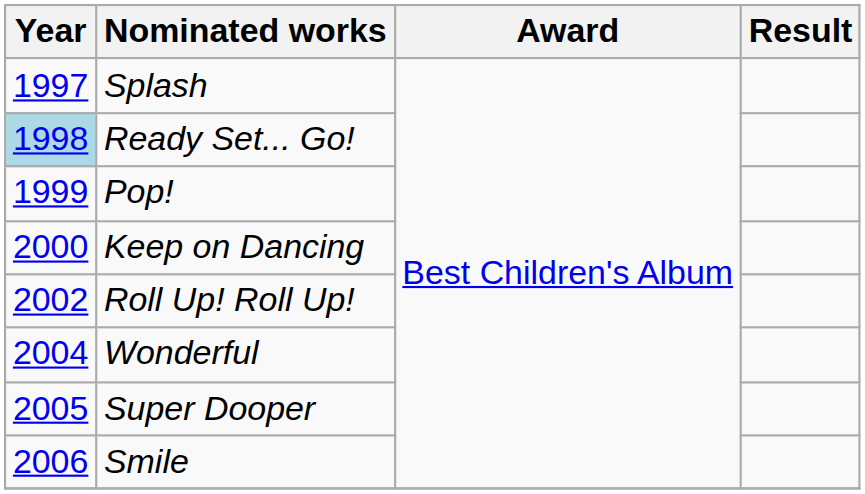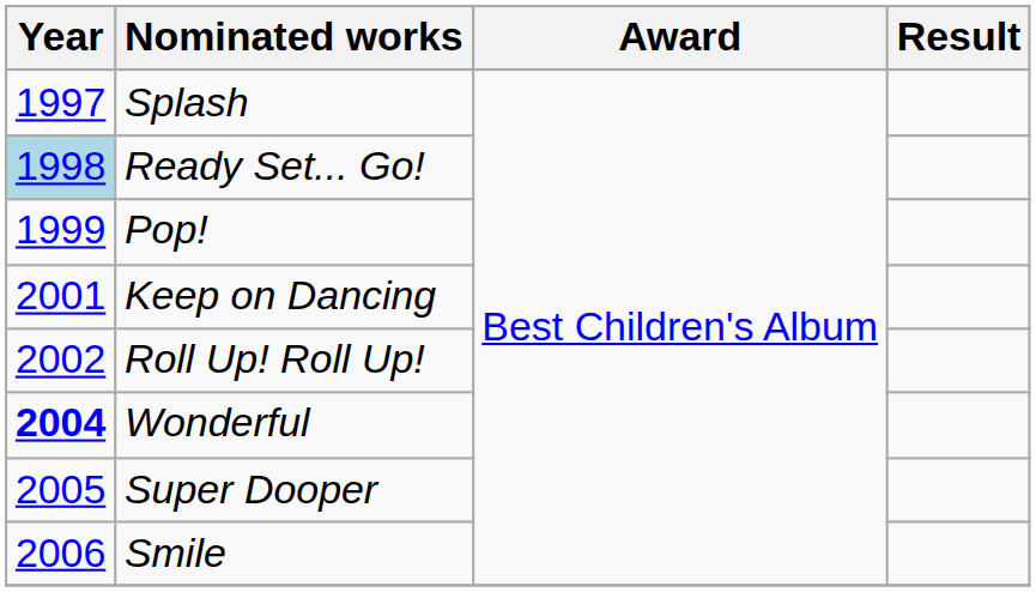Keep on Dancing | Year: 2000 -> 2001
Wonderful | Year: normal -> bold
